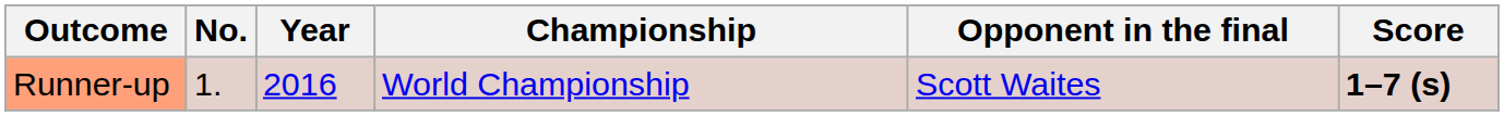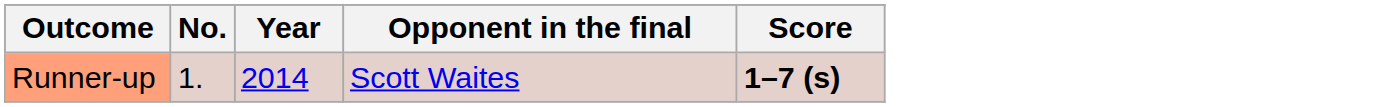- column: Championship | World Championship
Runner-up | Year: 2016 -> 2014
